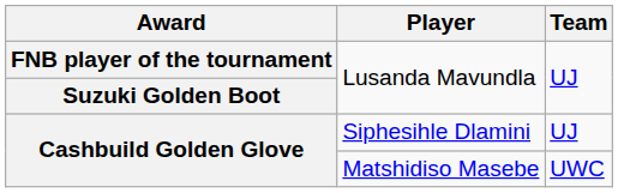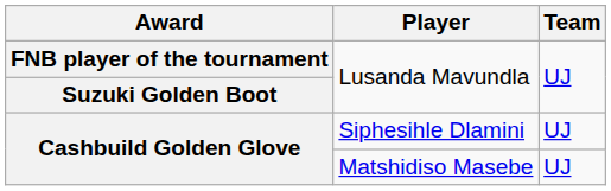Matshidiso Masebe | Team: UWC -> UJ
